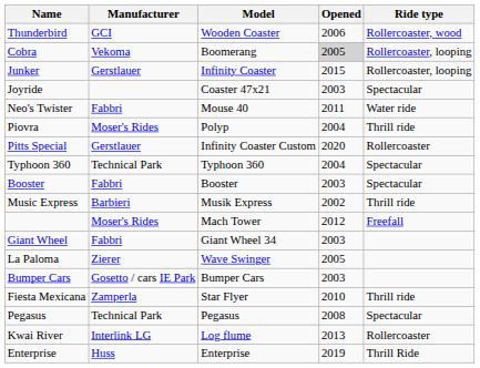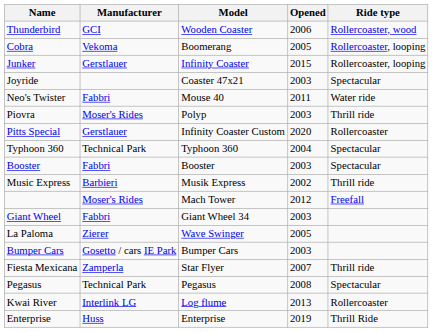Cobra | Opened: lightgrey background -> no background
Piovra | Opened: 2004 -> 2003
Fiesta Mexicana | Opened: 2010 -> 2007
